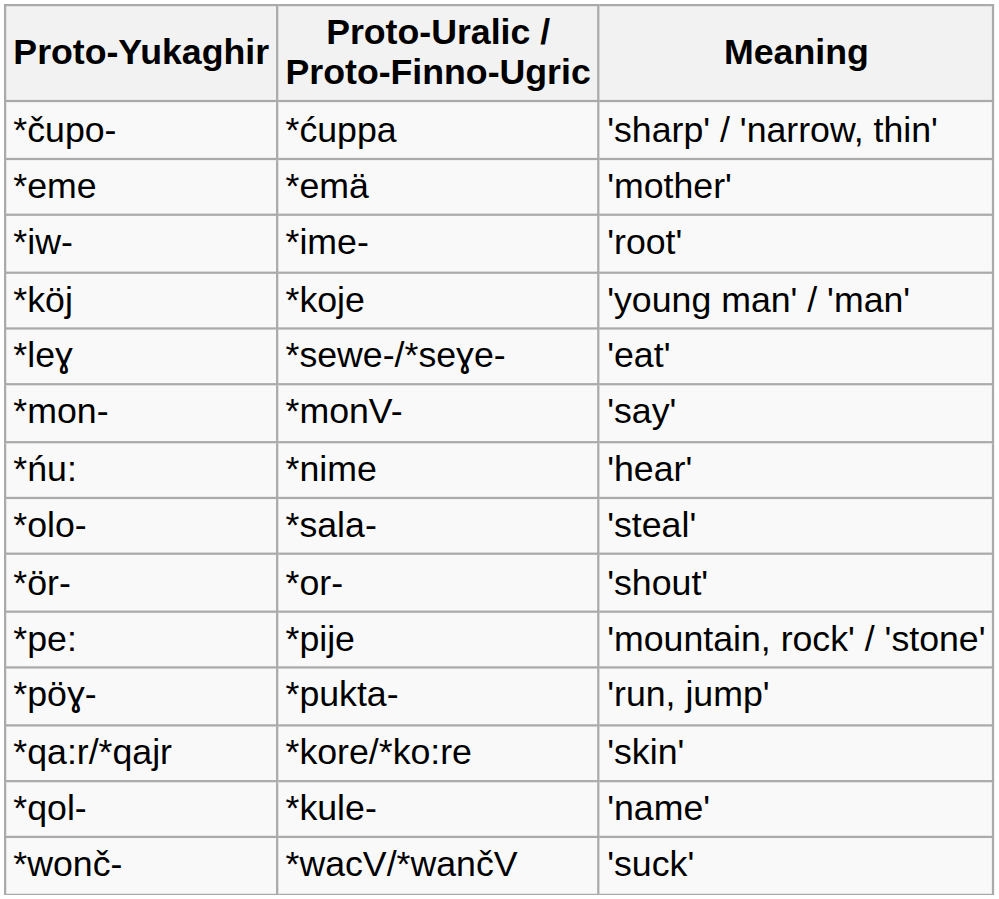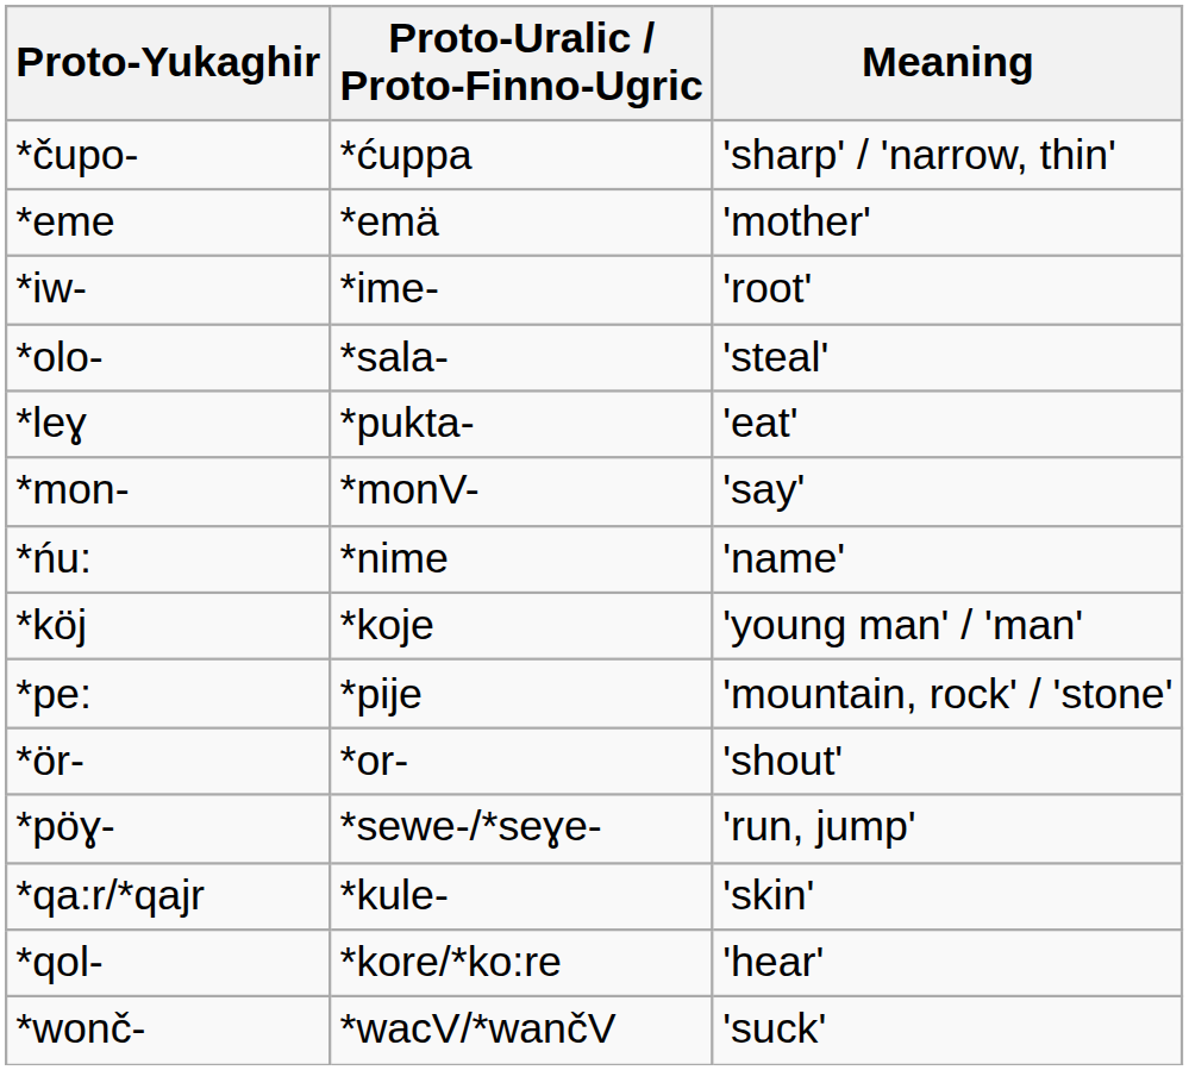rows swapped: *köj <-> *olo-
*leɣ | Proto-Uralic / Proto-Finno-Ugric: *sewe-/*seɣe- -> *pukta-
*ńu: | Meaning: 'hear' -> 'name'
rows swapped: *ör- <-> *pe:
*pöɣ- | Proto-Uralic / Proto-Finno-Ugric: *pukta- -> *sewe-/*seɣe-
*qa:r/*qajr | Proto-Uralic / Proto-Finno-Ugric: *kore/*ko:re -> *kule-
*qol- | Proto-Uralic / Proto-Finno-Ugric: *kule- -> *kore/*ko:re
*qol- | Meaning: 'name' -> 'hear'
